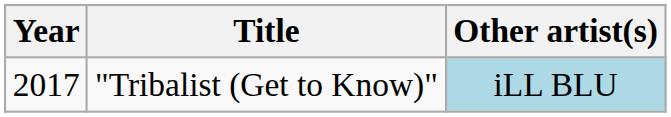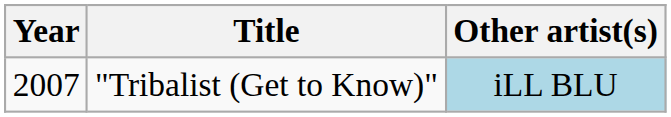"Tribalist (Get to Know)" | Year: 2017 -> 2007
